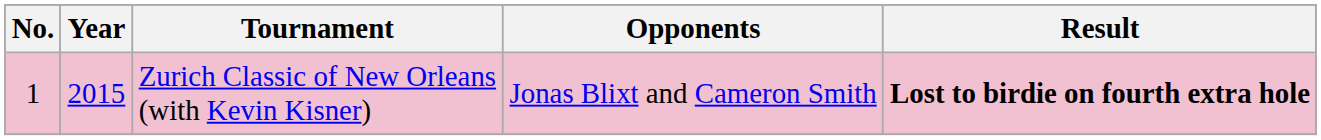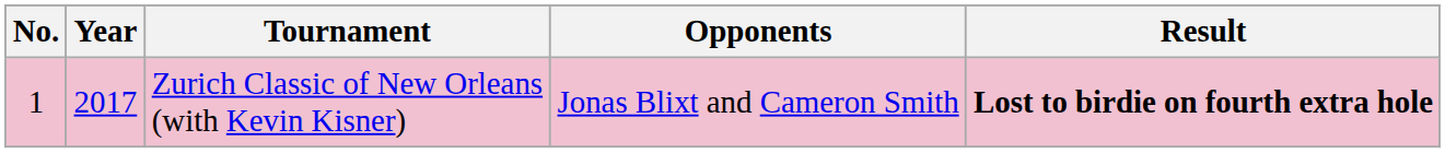Zurich Classic of New Orleans (with Kevin Kisner) | Year: 2015 -> 2017
